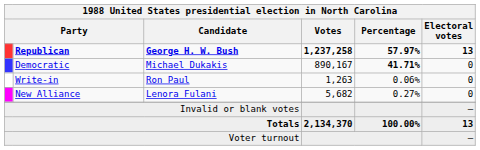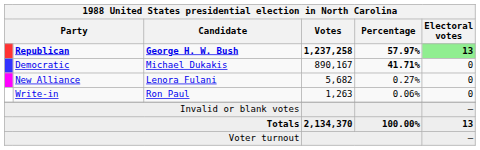Republican | Electoral votes: no background -> lightgreen background
rows swapped: New Alliance <-> Write-in
